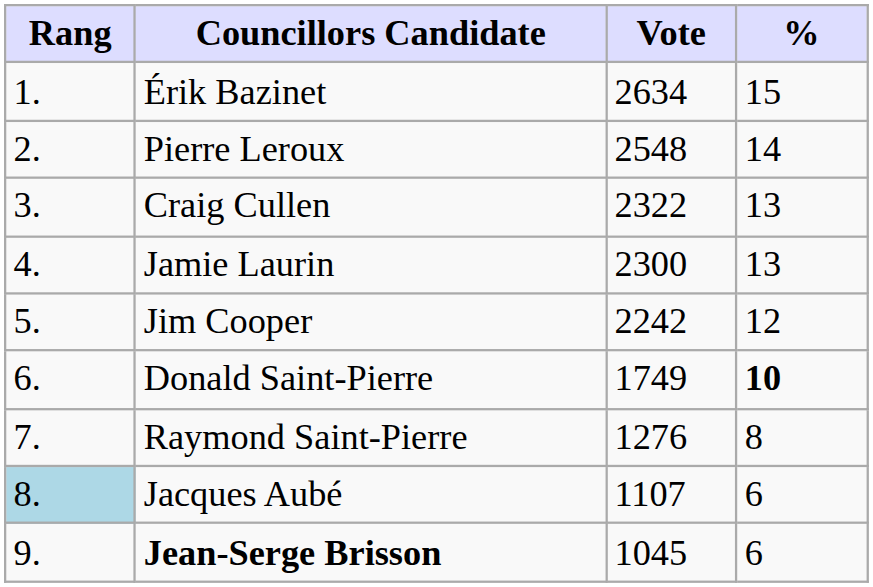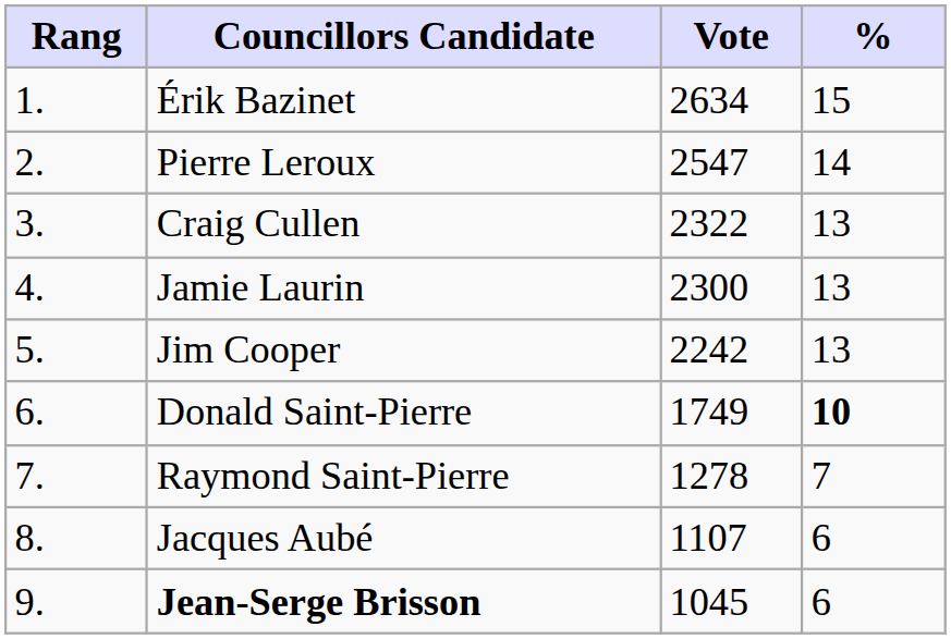Pierre Leroux | Vote: 2548 -> 2547
Jim Cooper | %: 12 -> 13
Raymond Saint-Pierre | Vote: 1276 -> 1278
Raymond Saint-Pierre | %: 8 -> 7
Jacques Aubé | Rang: lightblue background -> no background
